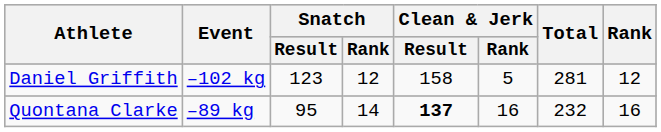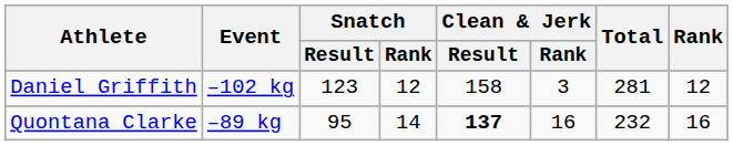Daniel Griffith | Clean & Jerk / Rank: 5 -> 3
